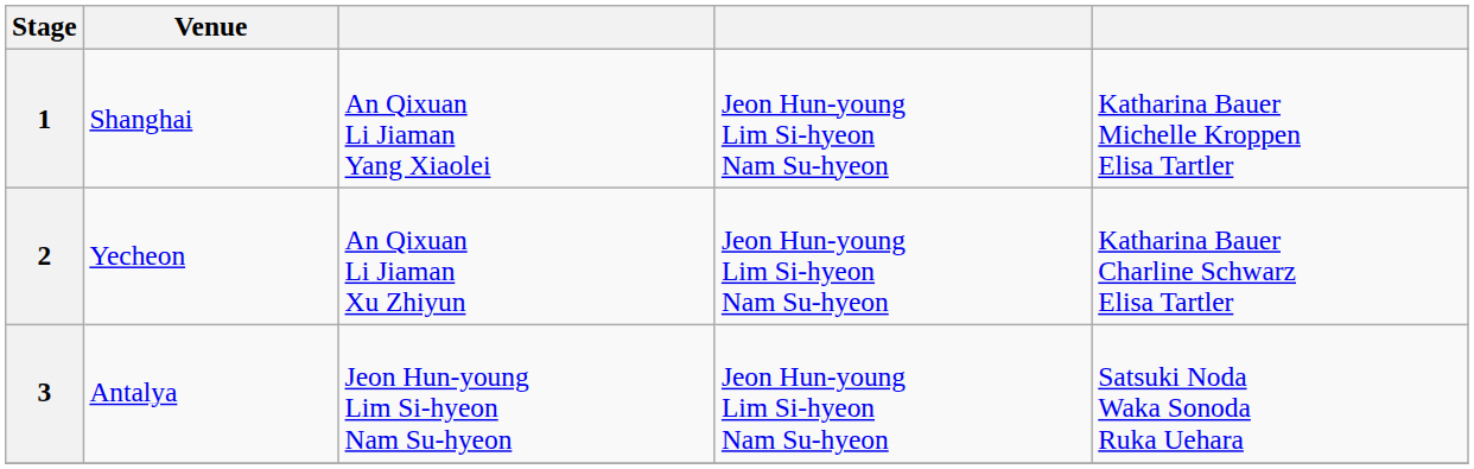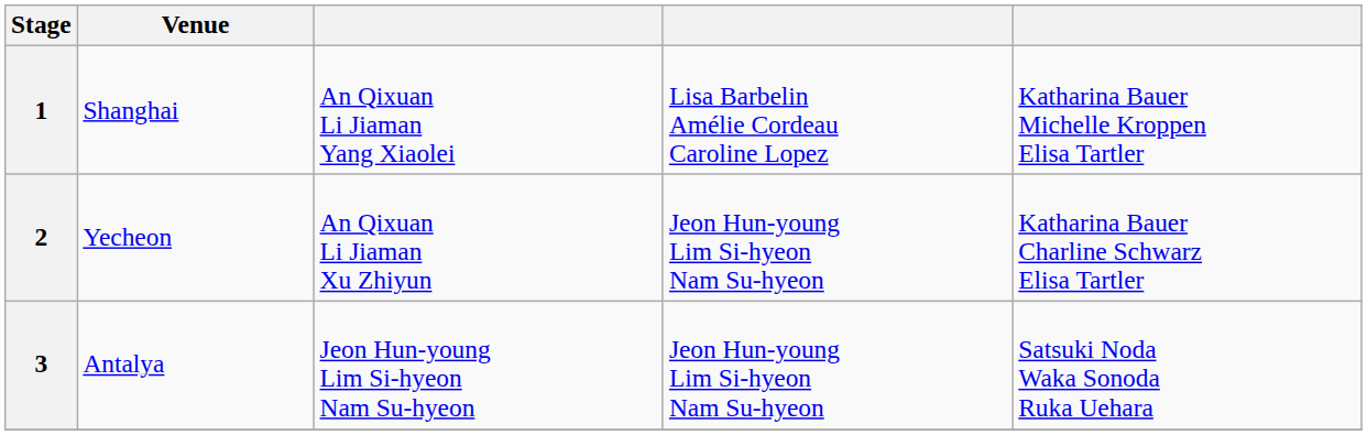1 | column 4: Jeon Hun-young Lim Si-hyeon Nam Su-hyeon -> Lisa Barbelin Amélie Cordeau Caroline Lopez
